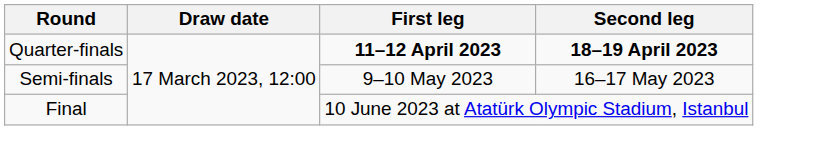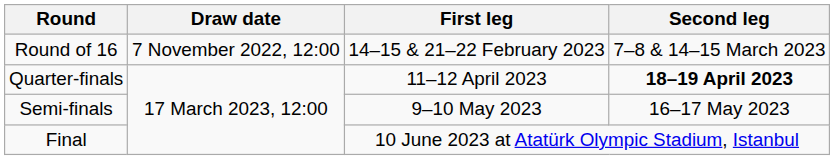+ row: Round of 16 | 7 November 2022, 12:00 | 14–15 & 21–22 February 2023 | 7–8 & 14–15 March 2023
Quarter-finals | First leg: bold -> normal
